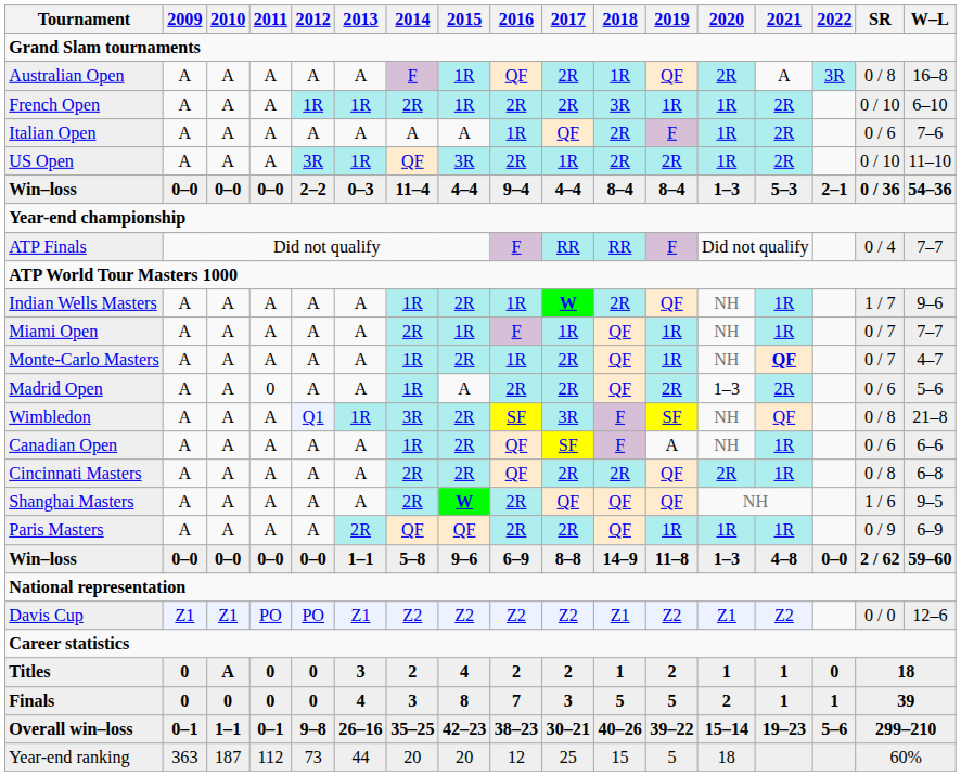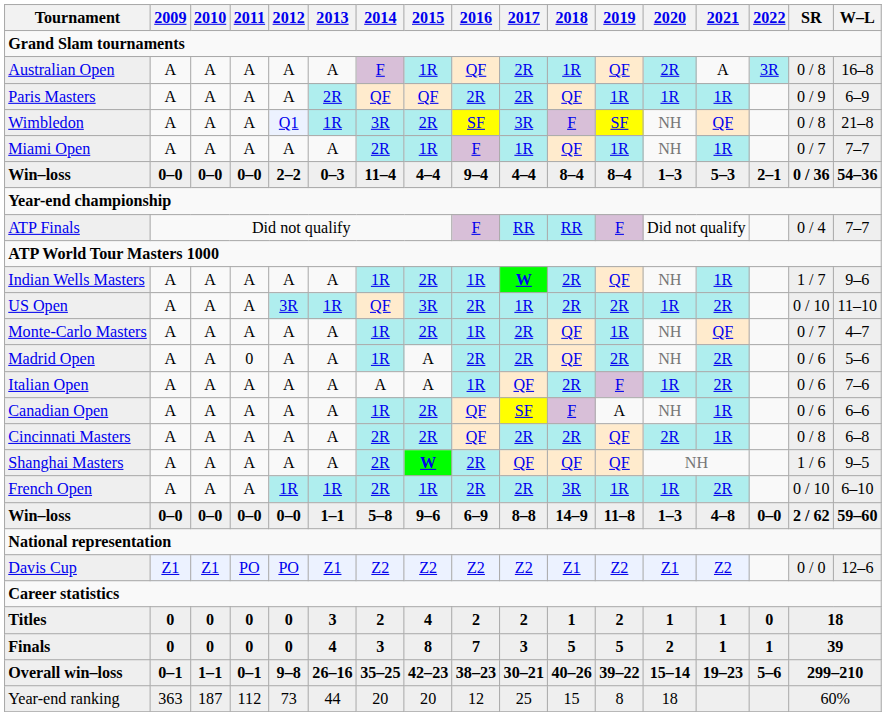rows swapped: French Open <-> Paris Masters
rows swapped: Wimbledon <-> Italian Open
rows swapped: US Open <-> Miami Open
Monte-Carlo Masters | 2021: bold -> normal
Madrid Open | 2020: 1–3 -> NH
Titles | 2010: A -> 0
Year-end ranking | 2019: 5 -> 8
